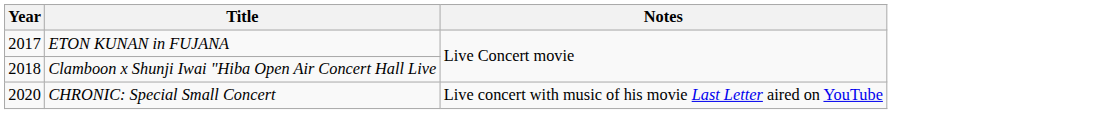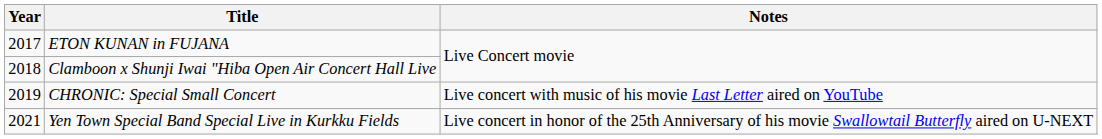CHRONIC: Special Small Concert | Year: 2020 -> 2019
+ row: 2021 | Yen Town Special Band Special Live in Kurkku Fields | Live concert in honor of the 25th Anniversary of his movie Swallowtail Butterfly aired on U-NEXT
